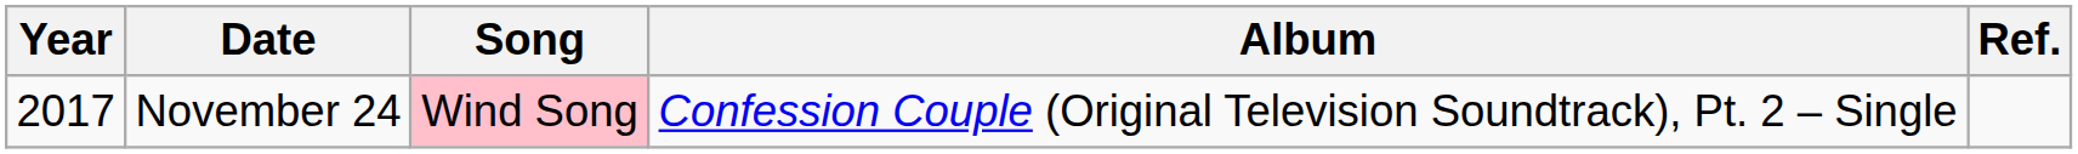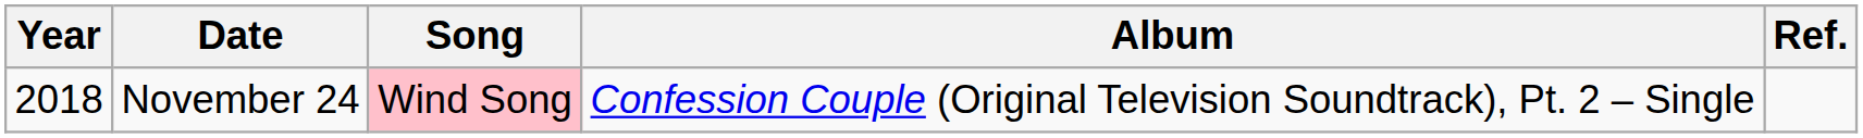November 24 | Year: 2017 -> 2018
